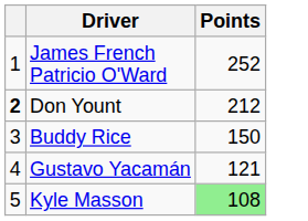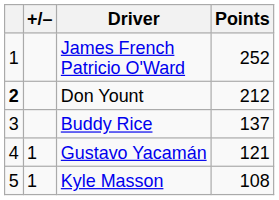+ column: +/– | 1 | 1
Buddy Rice | Points: 150 -> 137
Kyle Masson | Points: lightgreen background -> no background
